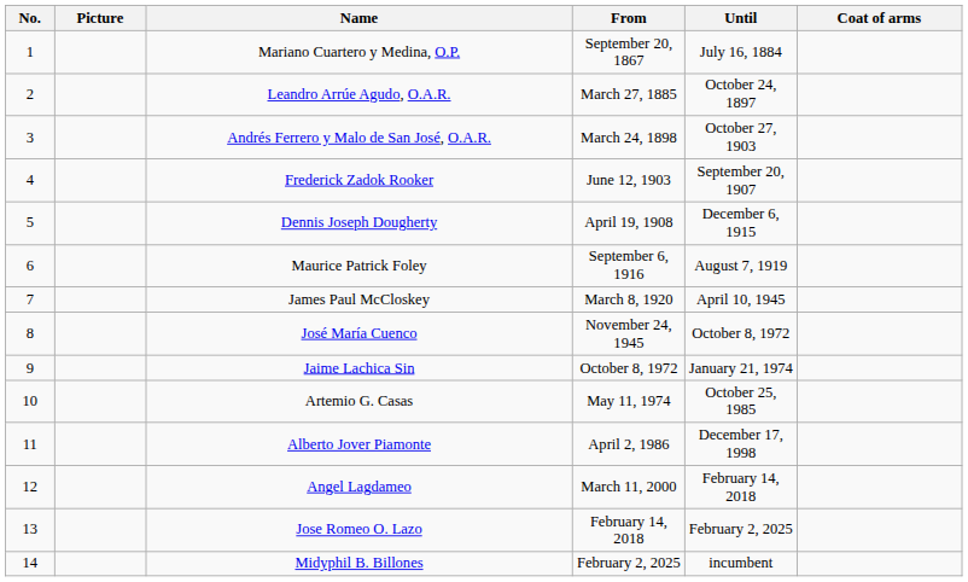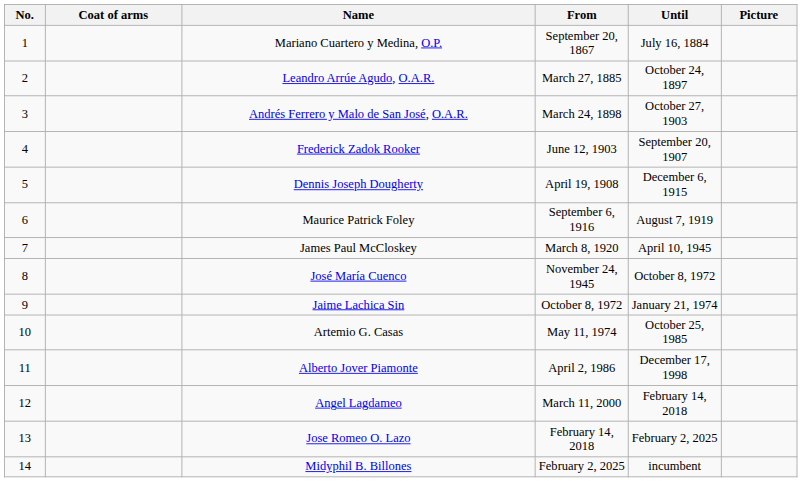columns swapped: Picture <-> Coat of arms
